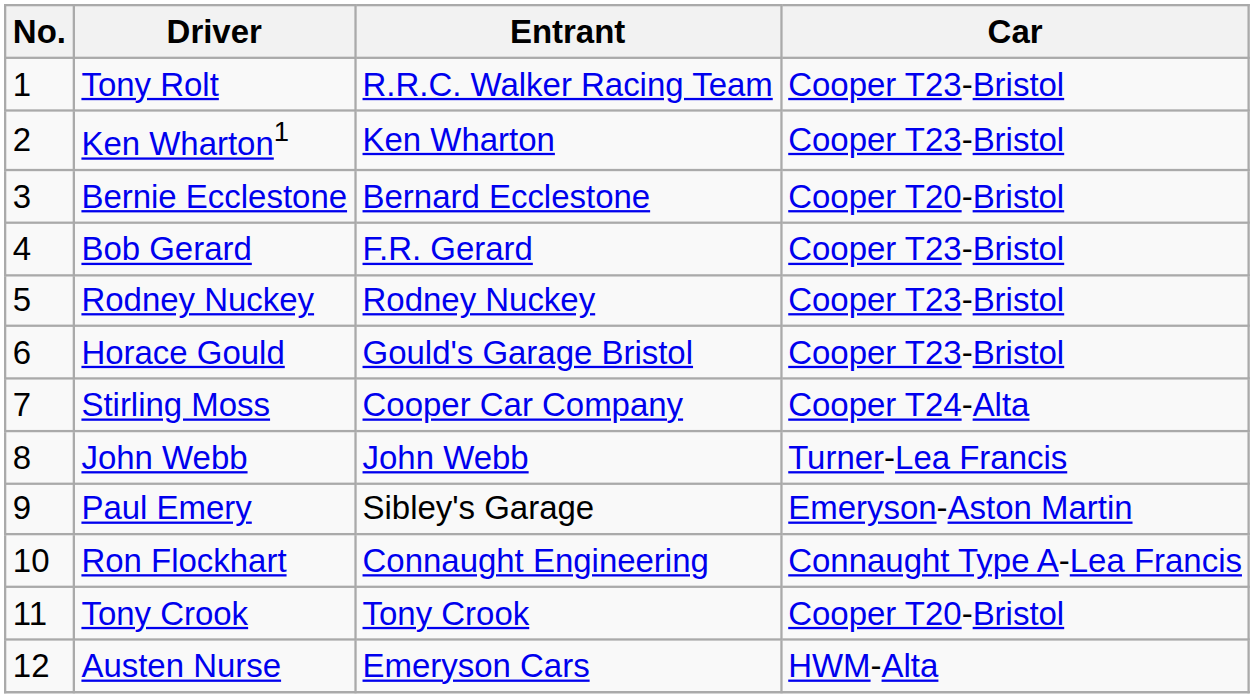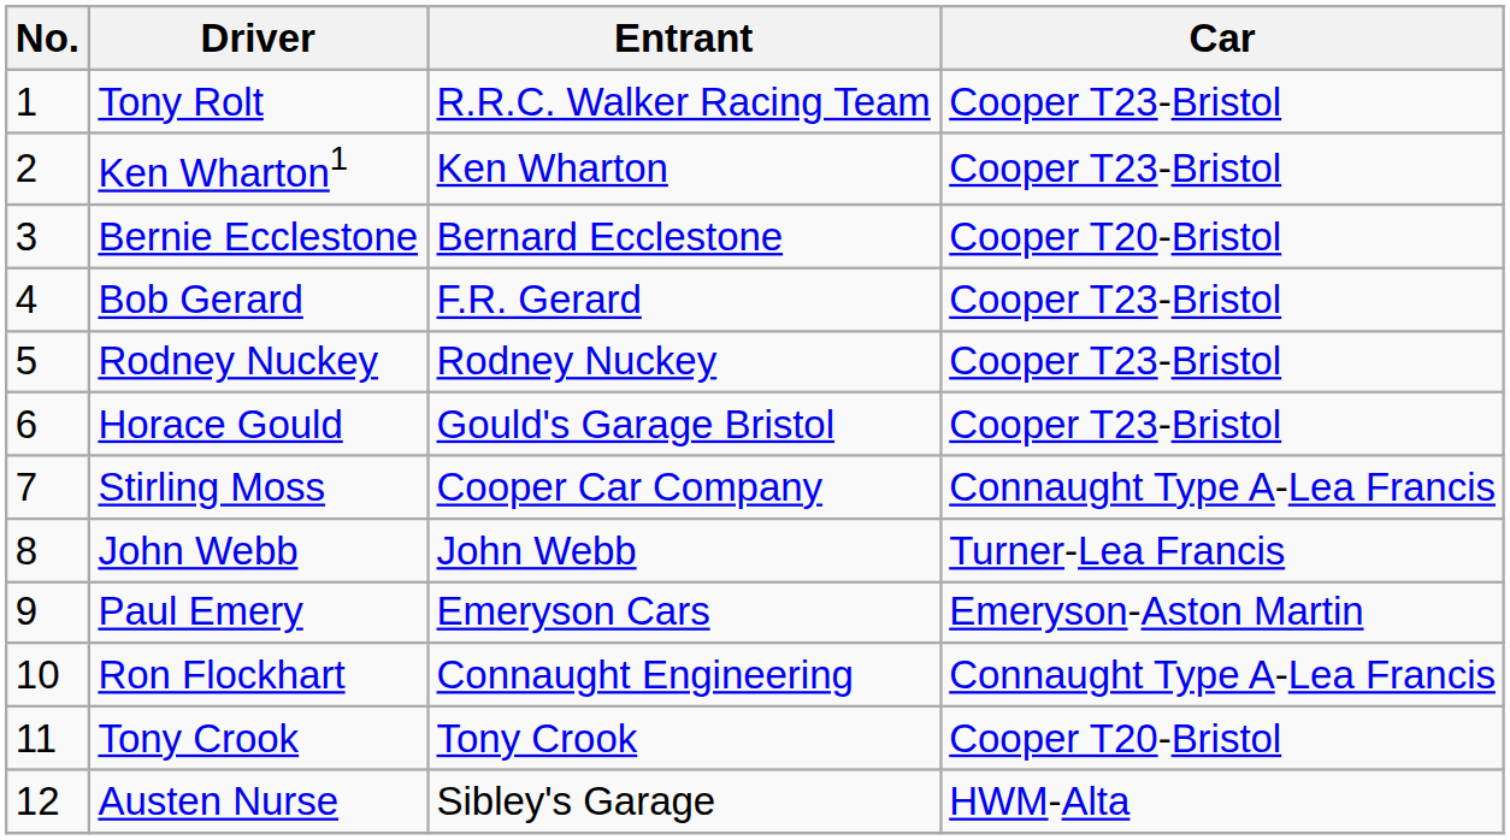Stirling Moss | Car: Cooper T24-Alta -> Connaught Type A-Lea Francis
Paul Emery | Entrant: Sibley's Garage -> Emeryson Cars
Austen Nurse | Entrant: Emeryson Cars -> Sibley's Garage
